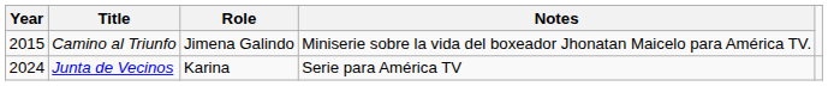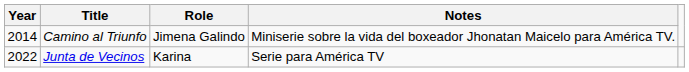Camino al Triunfo | Year: 2015 -> 2014
Junta de Vecinos | Year: 2024 -> 2022
